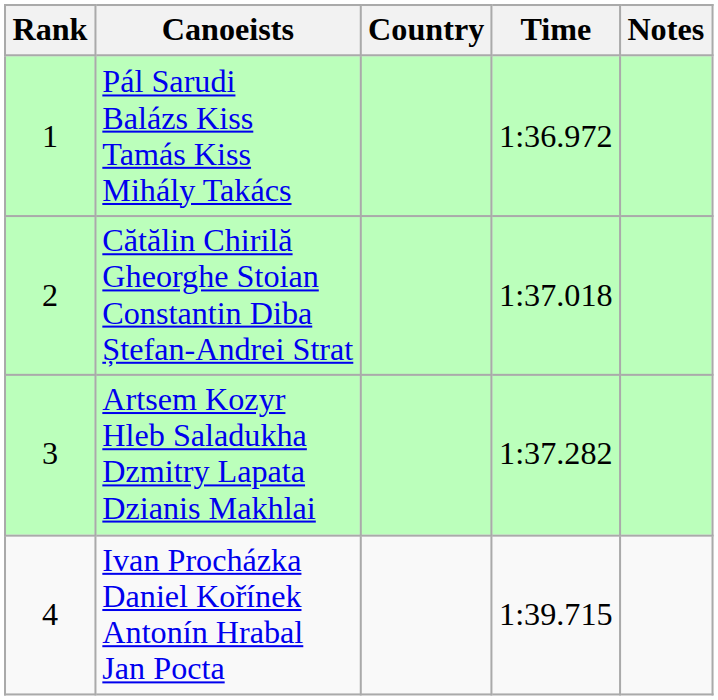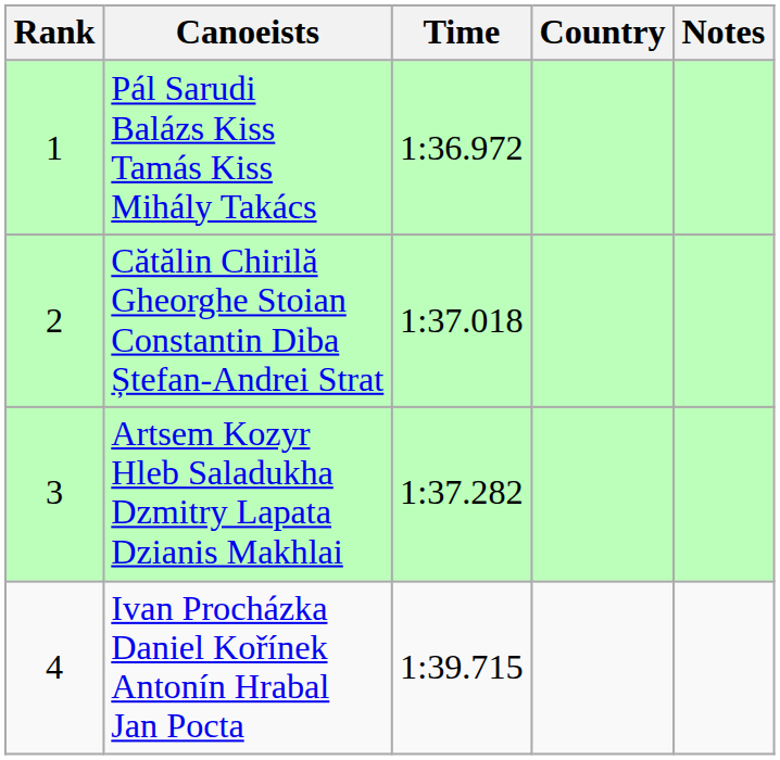columns swapped: Country <-> Time
